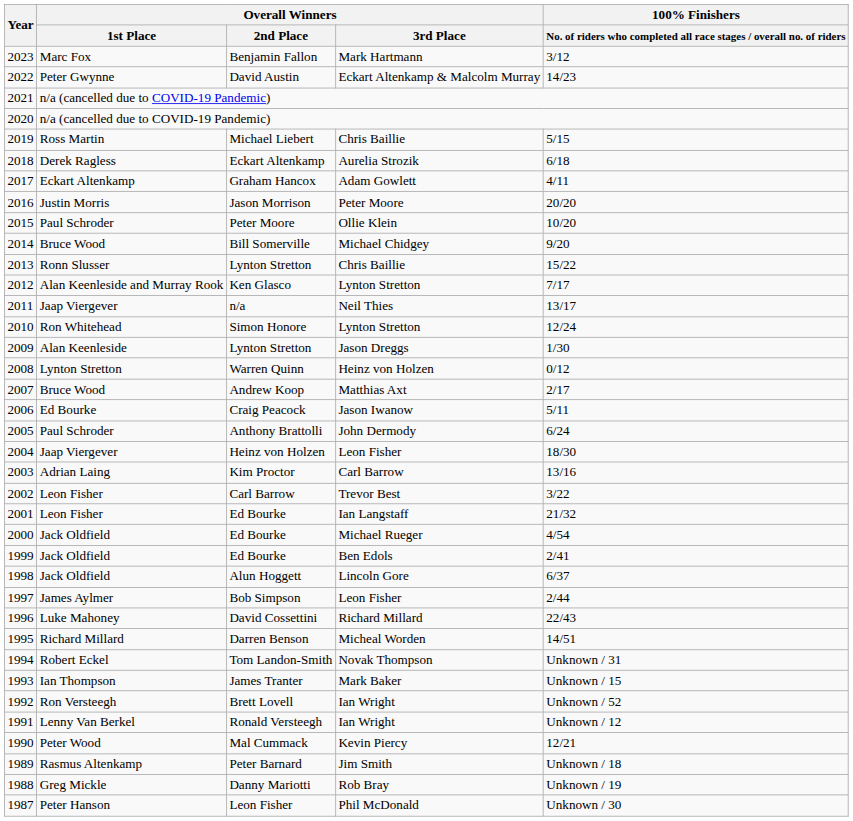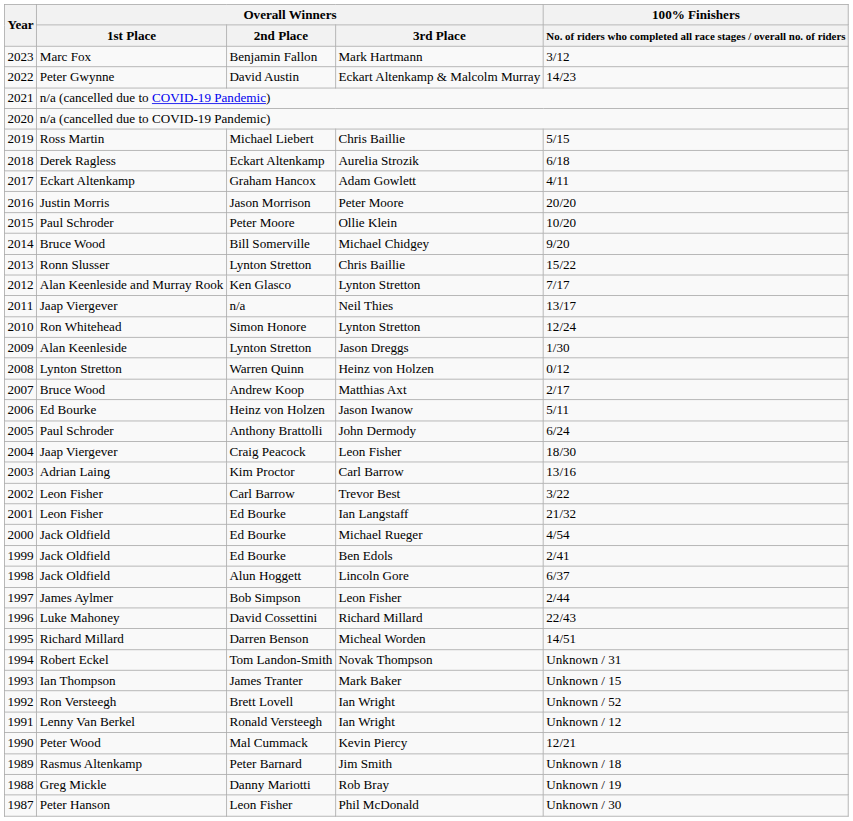2006 | Overall Winners / 2nd Place: Craig Peacock -> Heinz von Holzen
2004 | Overall Winners / 2nd Place: Heinz von Holzen -> Craig Peacock
